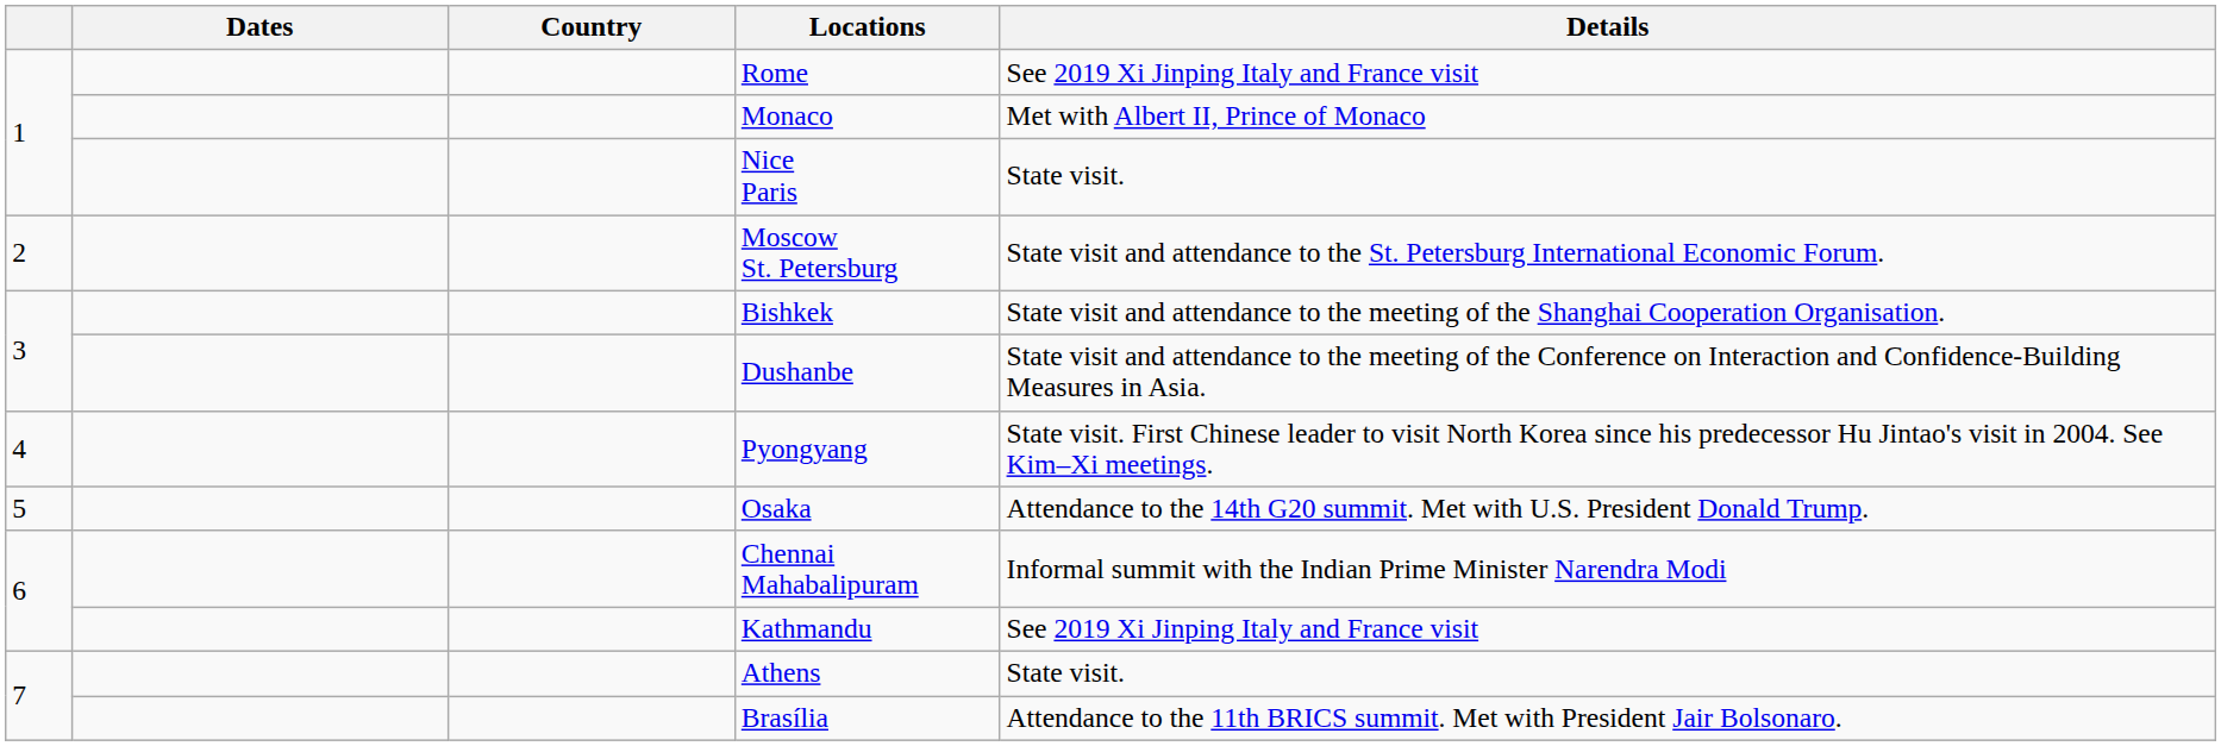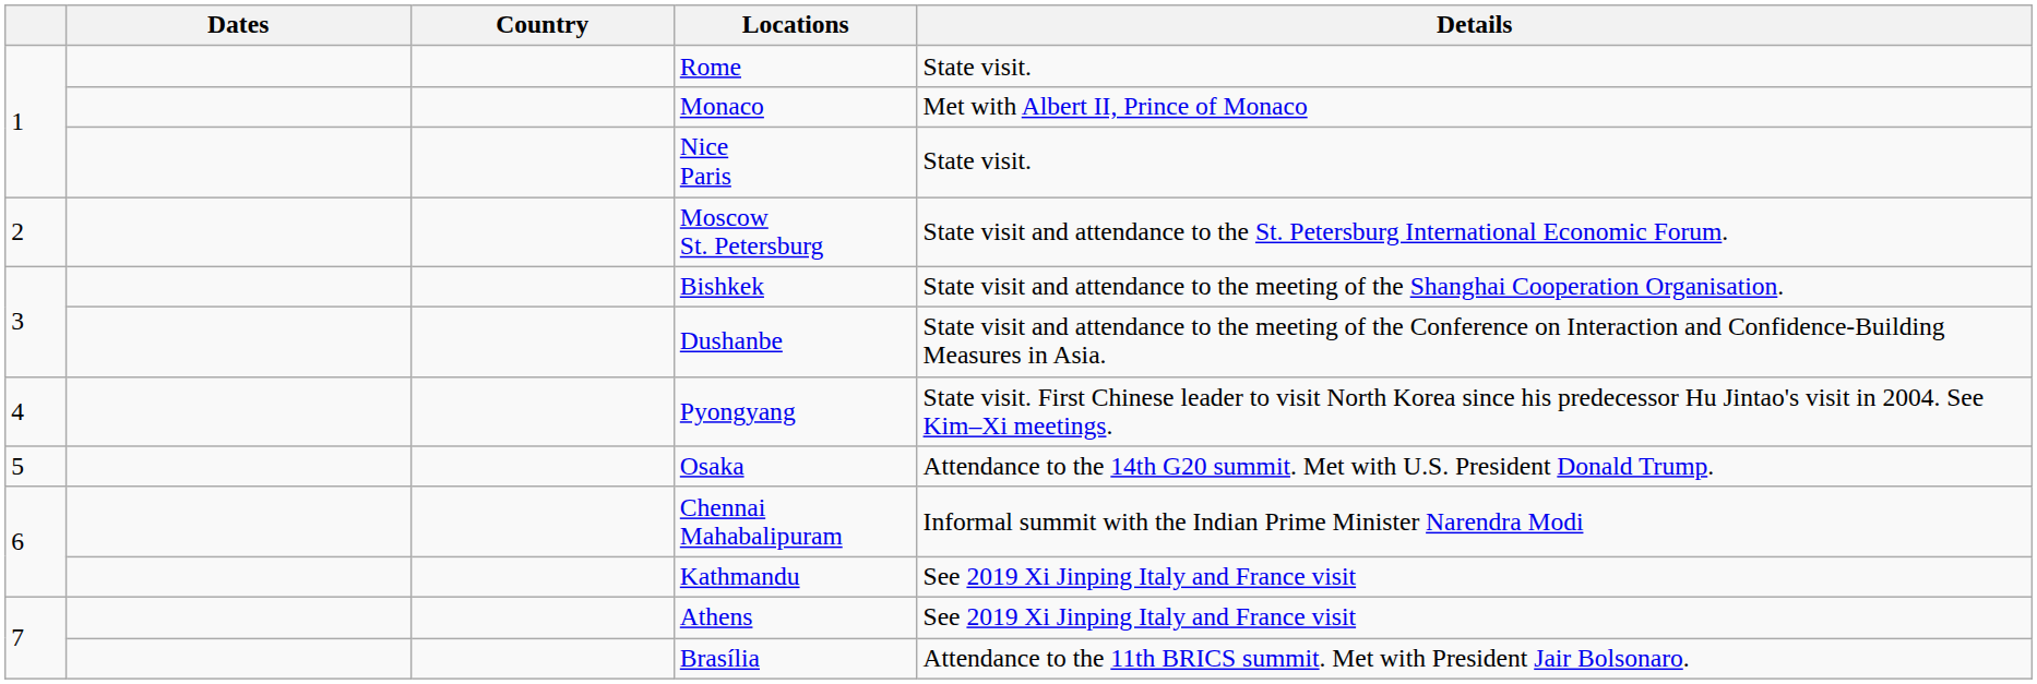Rome | Details: See 2019 Xi Jinping Italy and France visit -> State visit.
Athens | Details: State visit. -> See 2019 Xi Jinping Italy and France visit
